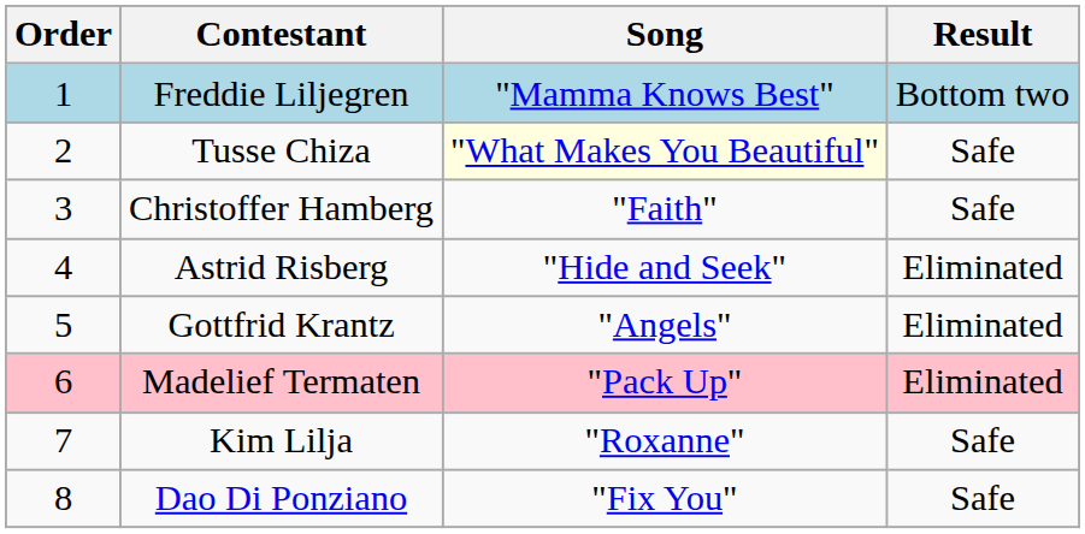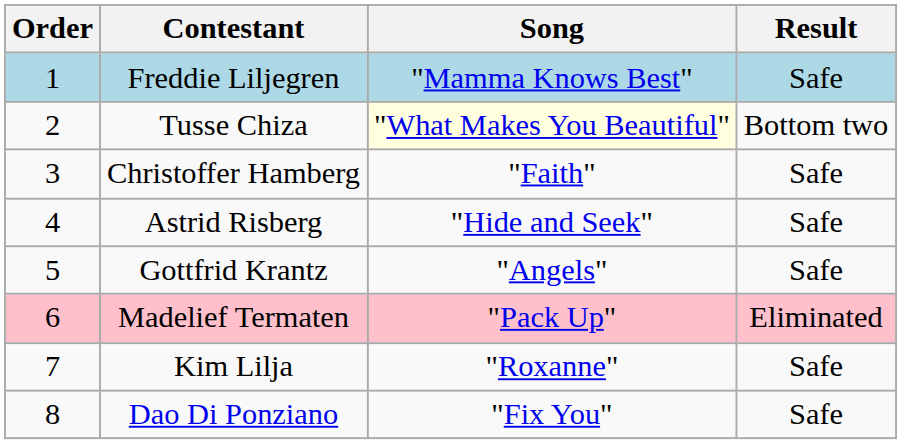Freddie Liljegren | Result: Bottom two -> Safe
Tusse Chiza | Result: Safe -> Bottom two
Astrid Risberg | Result: Eliminated -> Safe
Gottfrid Krantz | Result: Eliminated -> Safe
